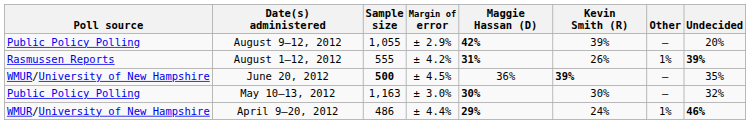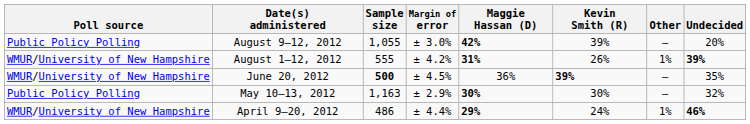August 9–12, 2012 | Margin of error: ± 2.9% -> ± 3.0%
August 1–12, 2012 | Poll source: Rasmussen Reports -> WMUR/University of New Hampshire
May 10–13, 2012 | Margin of error: ± 3.0% -> ± 2.9%
